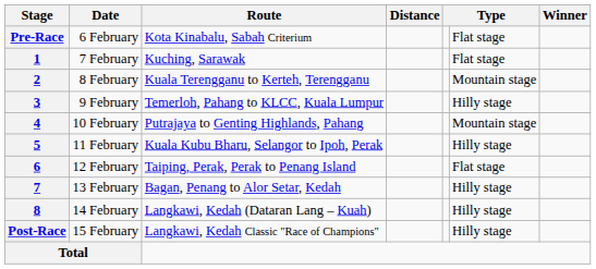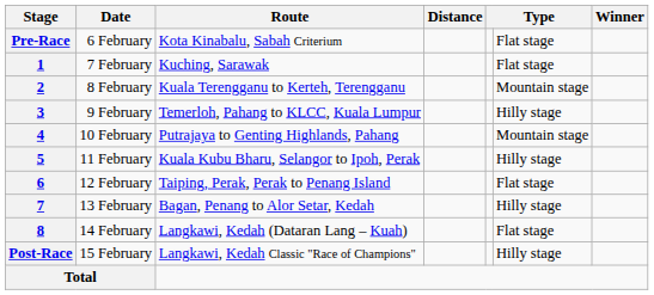8 | column 6: Hilly stage -> Flat stage
